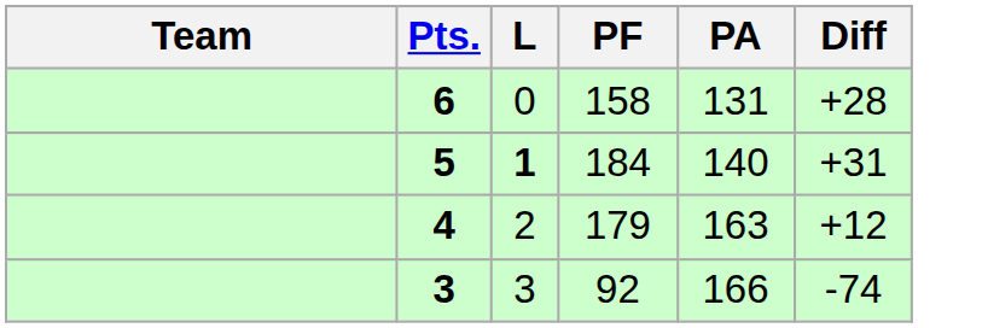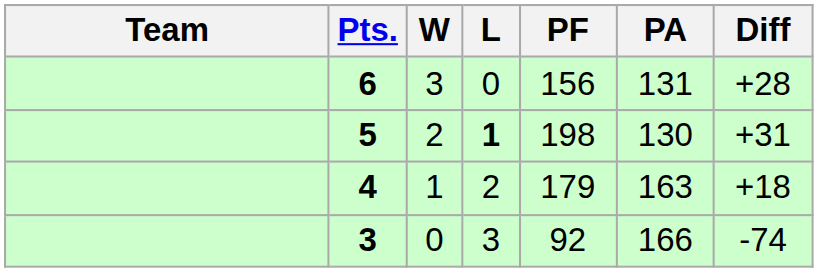+ column: W | 3 | 2 | 1 | 0
6 | PF: 158 -> 156
5 | PF: 184 -> 198
5 | PA: 140 -> 130
4 | Diff: +12 -> +18
